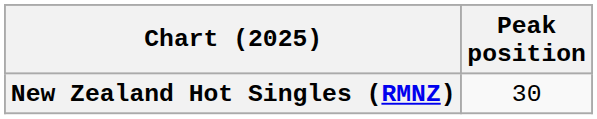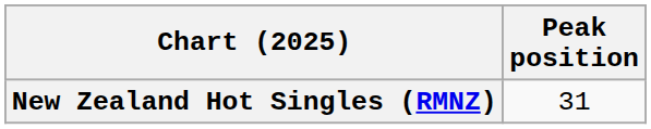New Zealand Hot Singles (RMNZ) | Peak position: 30 -> 31
